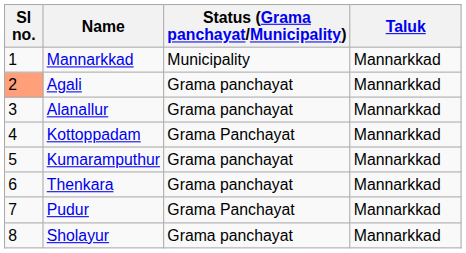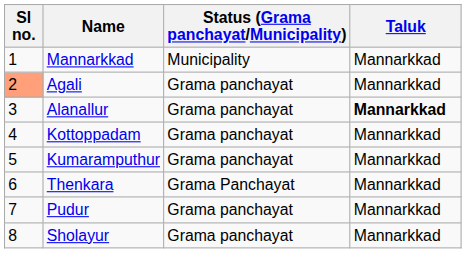Alanallur | Taluk: normal -> bold
Kottoppadam | Status (Grama panchayat/Municipality): Grama Panchayat -> Grama panchayat
Thenkara | Status (Grama panchayat/Municipality): Grama panchayat -> Grama Panchayat
Pudur | Status (Grama panchayat/Municipality): Grama Panchayat -> Grama panchayat
